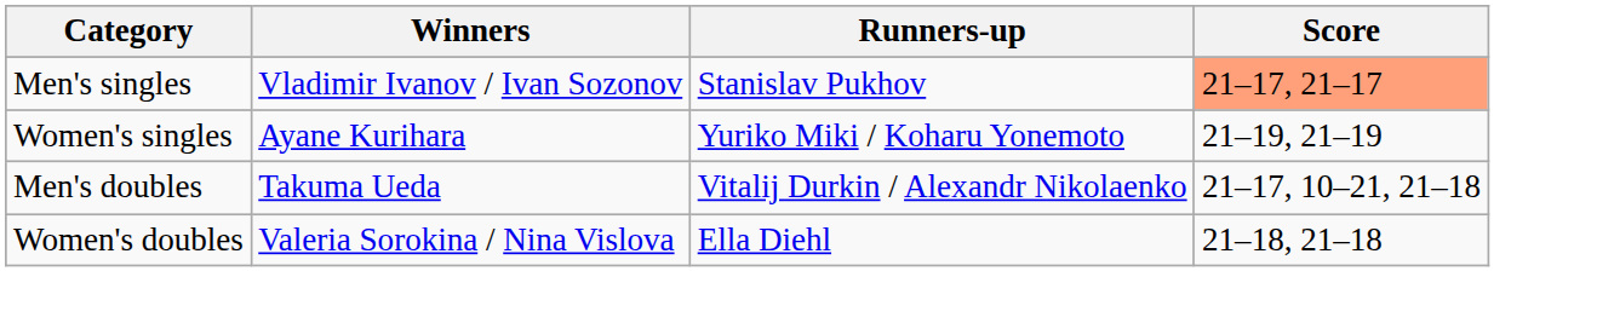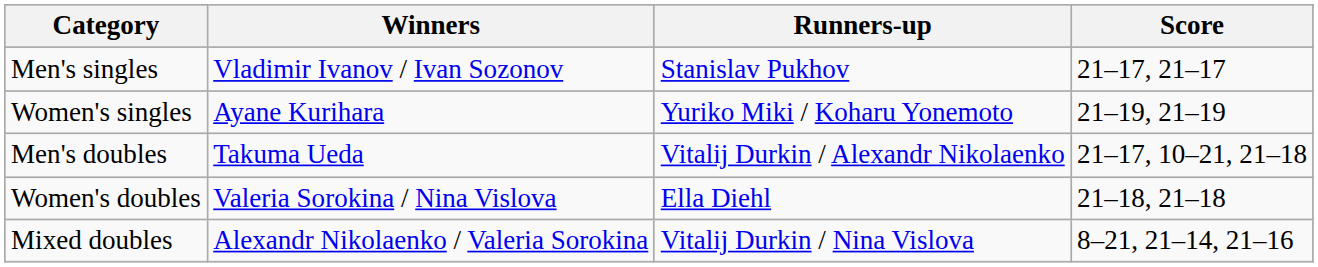Men's singles | Score: lightsalmon background -> no background
+ row: Mixed doubles | Alexandr Nikolaenko / Valeria Sorokina | Vitalij Durkin / Nina Vislova | 8–21, 21–14, 21–16
